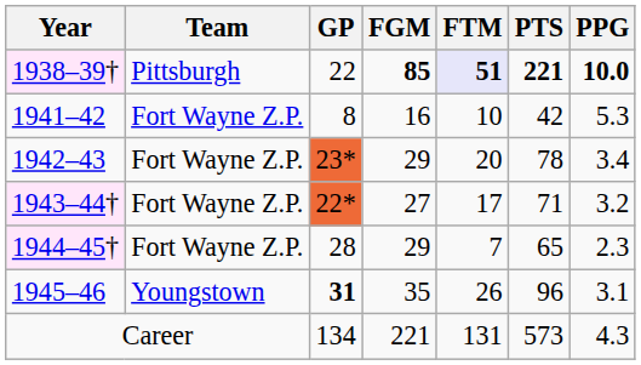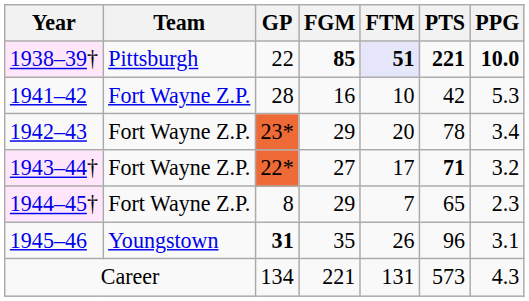1941–42 | GP: 8 -> 28
1943–44† | PTS: normal -> bold
1944–45† | GP: 28 -> 8
